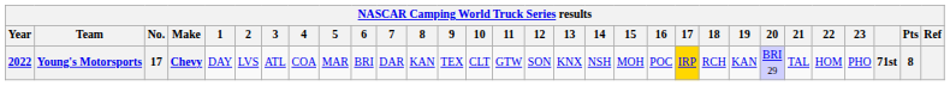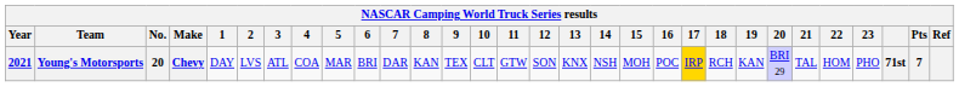Young's Motorsports | Year: 2022 -> 2021
Young's Motorsports | No.: 17 -> 20
Young's Motorsports | Pts: 8 -> 7
